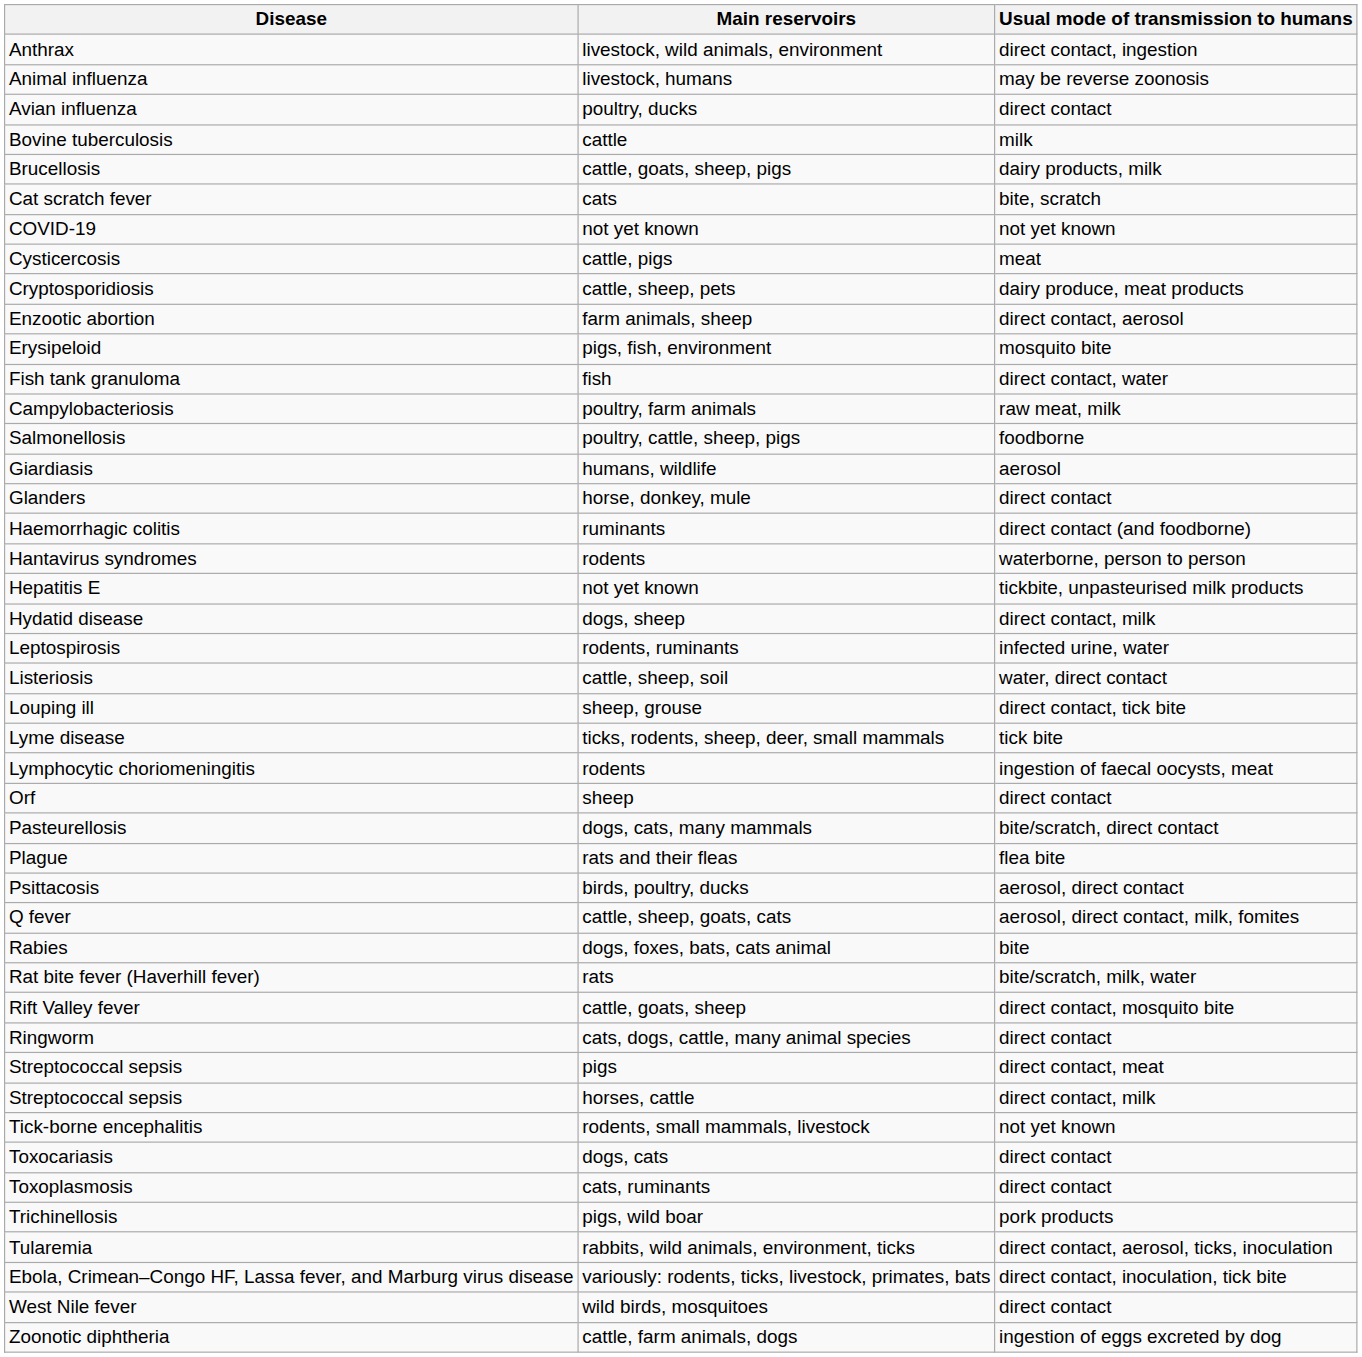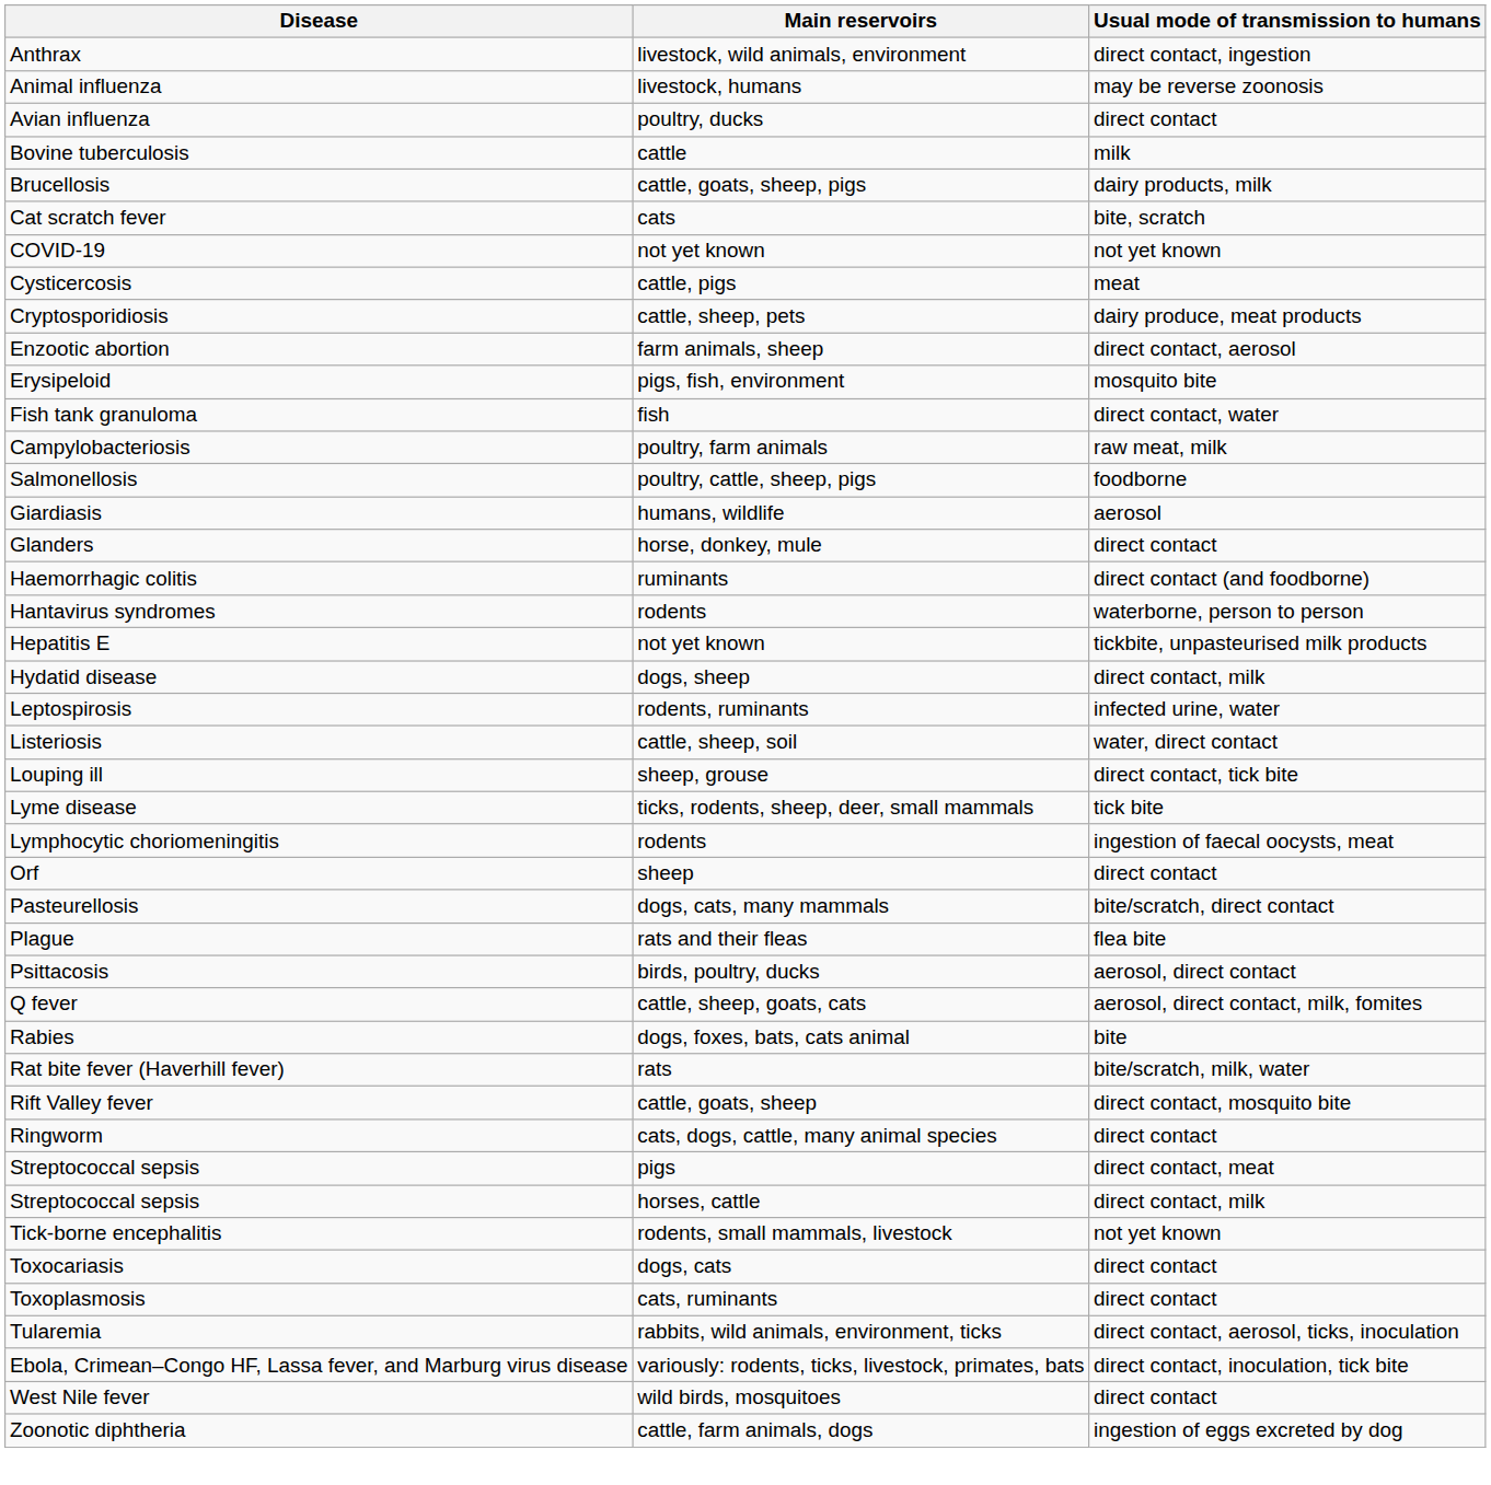- row: Trichinellosis | pigs, wild boar | pork products
